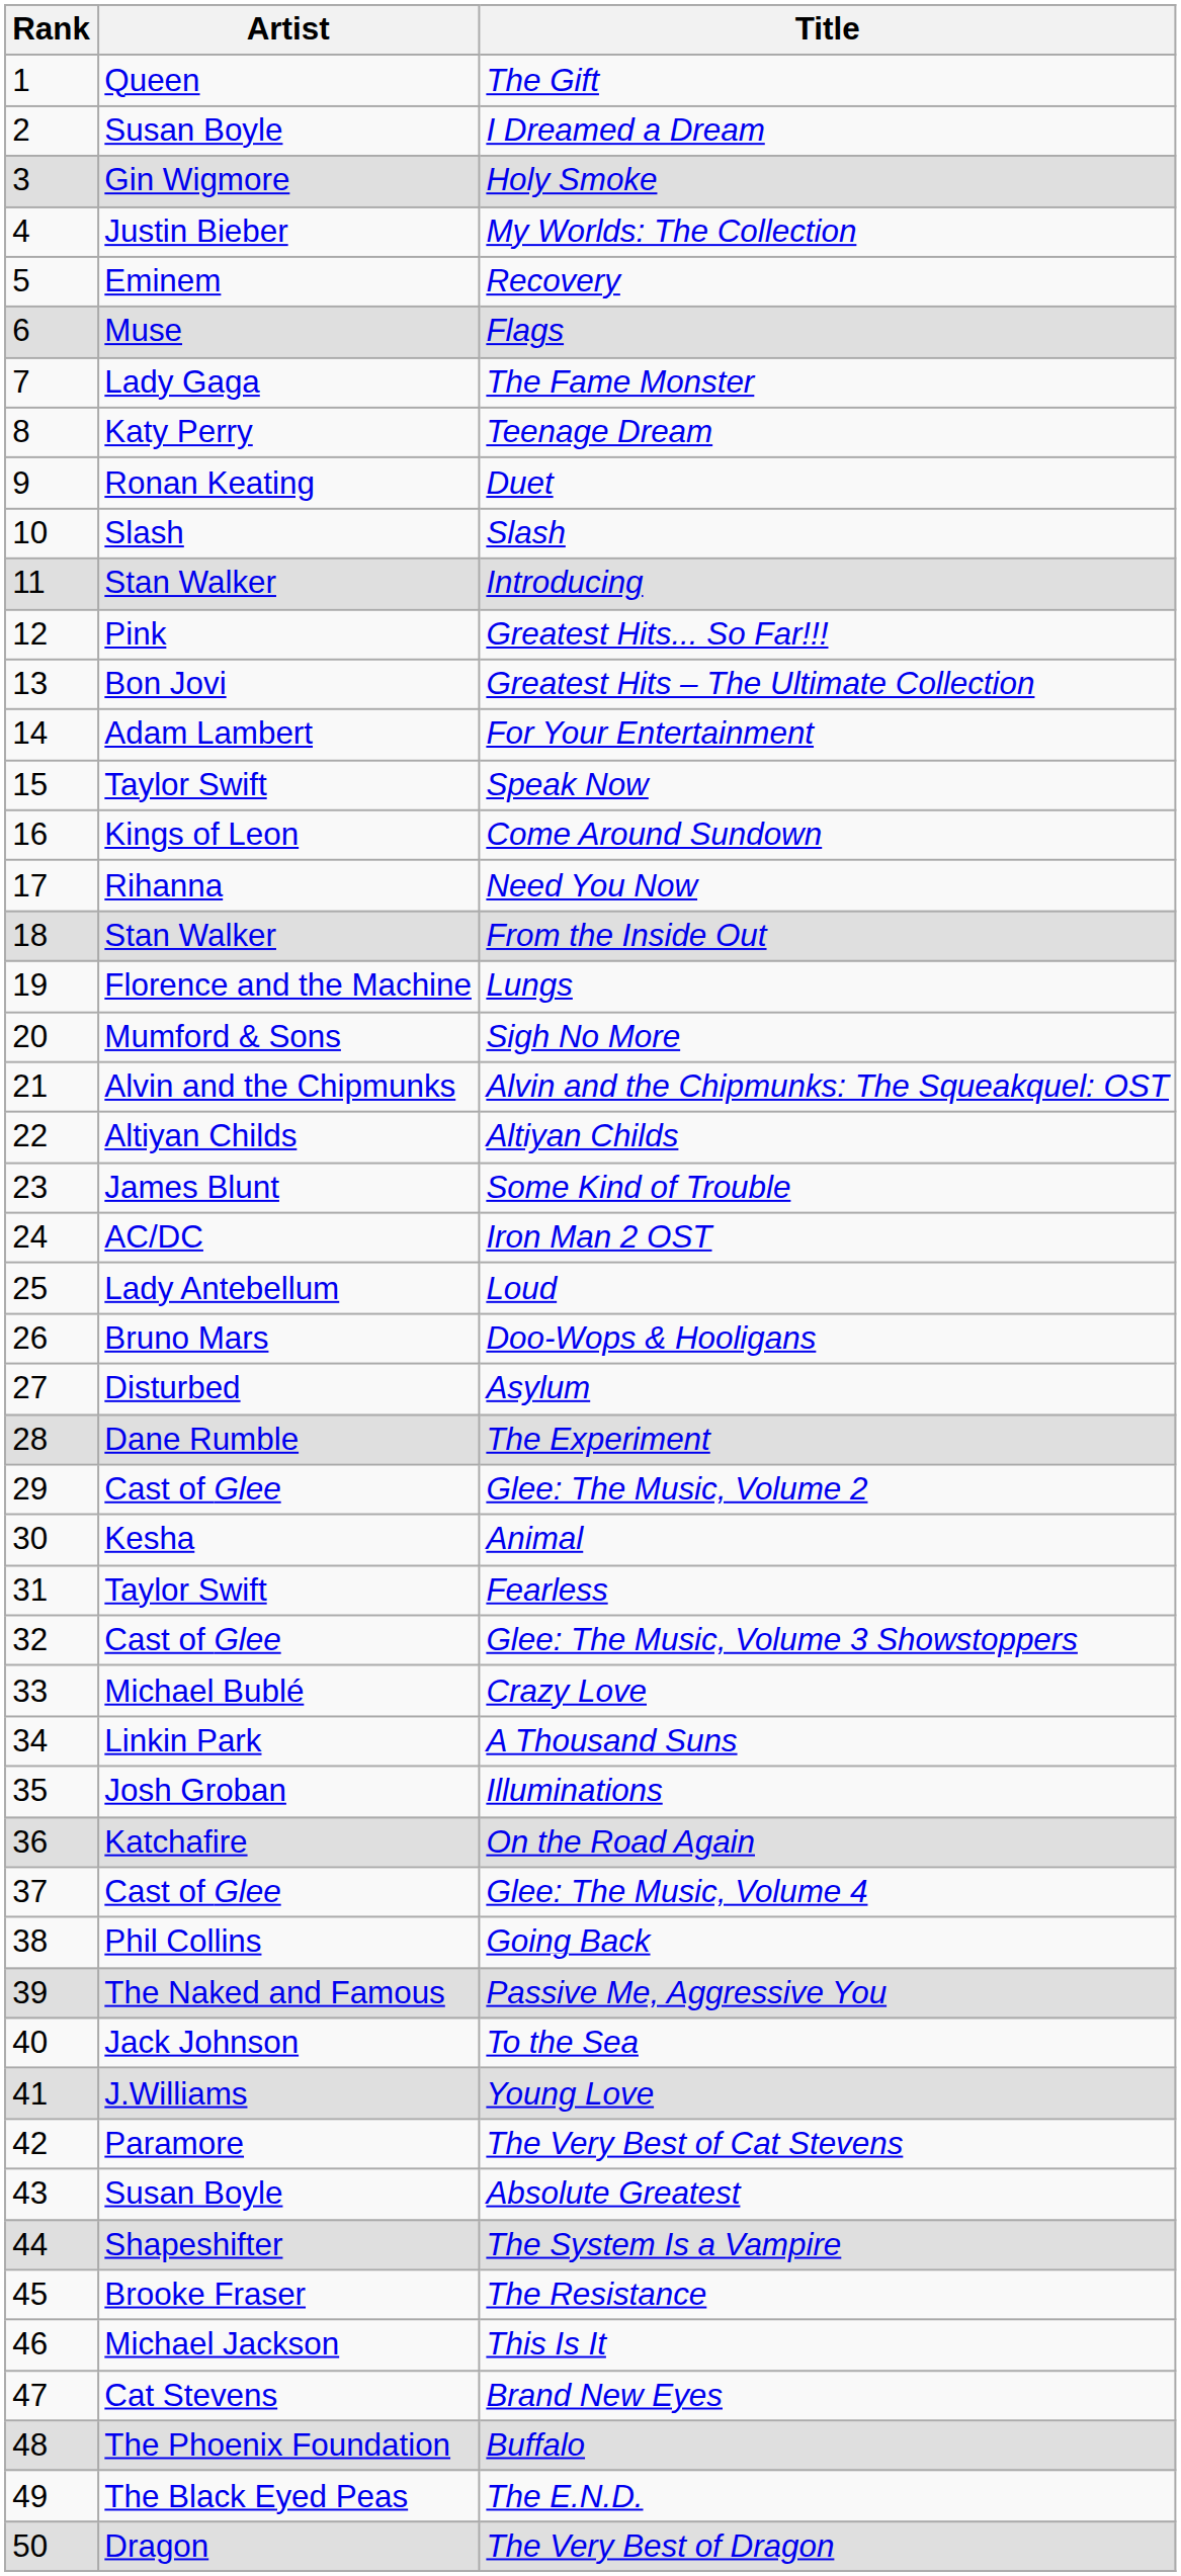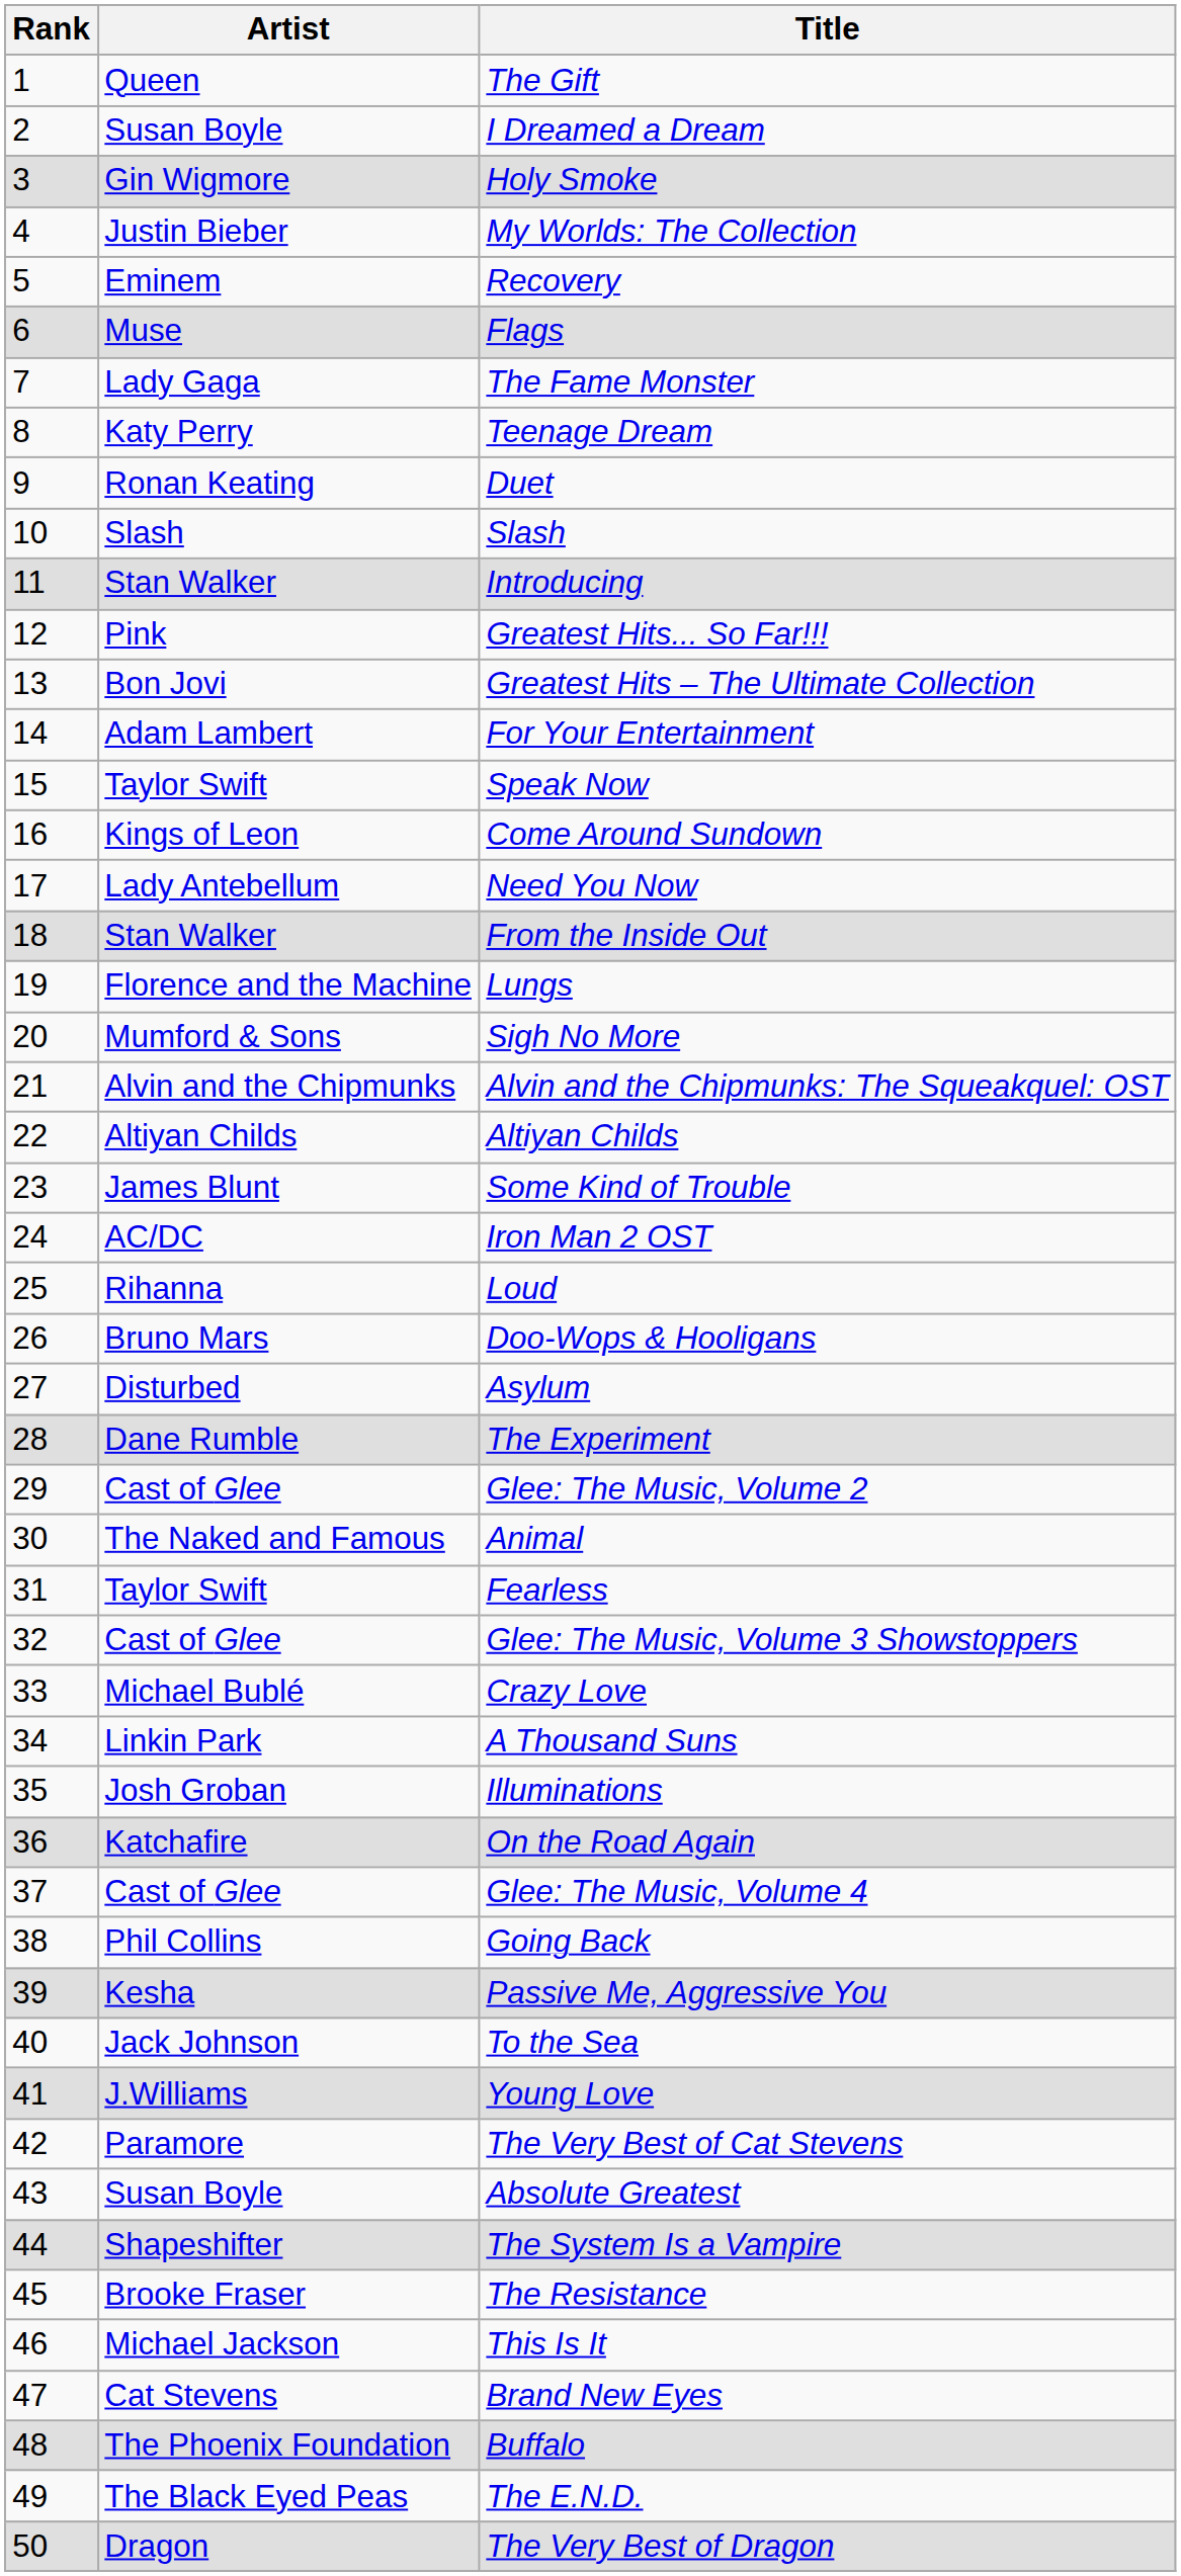Need You Now | Artist: Rihanna -> Lady Antebellum
Loud | Artist: Lady Antebellum -> Rihanna
Animal | Artist: Kesha -> The Naked and Famous
Passive Me, Aggressive You | Artist: The Naked and Famous -> Kesha
